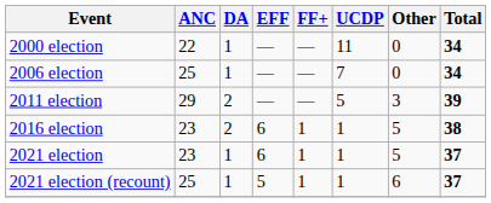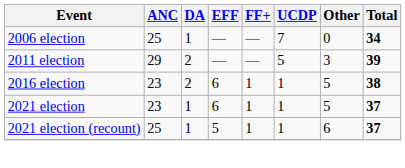- row: 2000 election | 22 | 1 | — | — | 11 | 0 | 34
